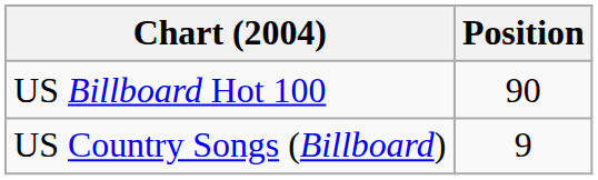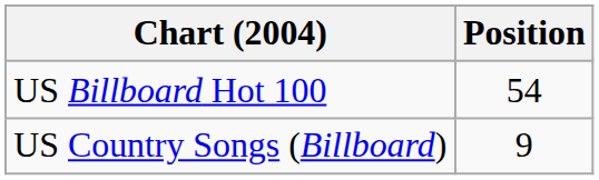US Billboard Hot 100 | Position: 90 -> 54
